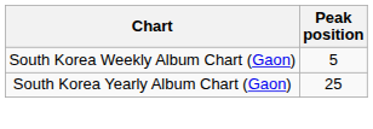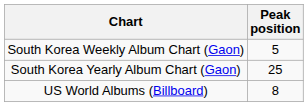+ row: US World Albums (Billboard) | 8
